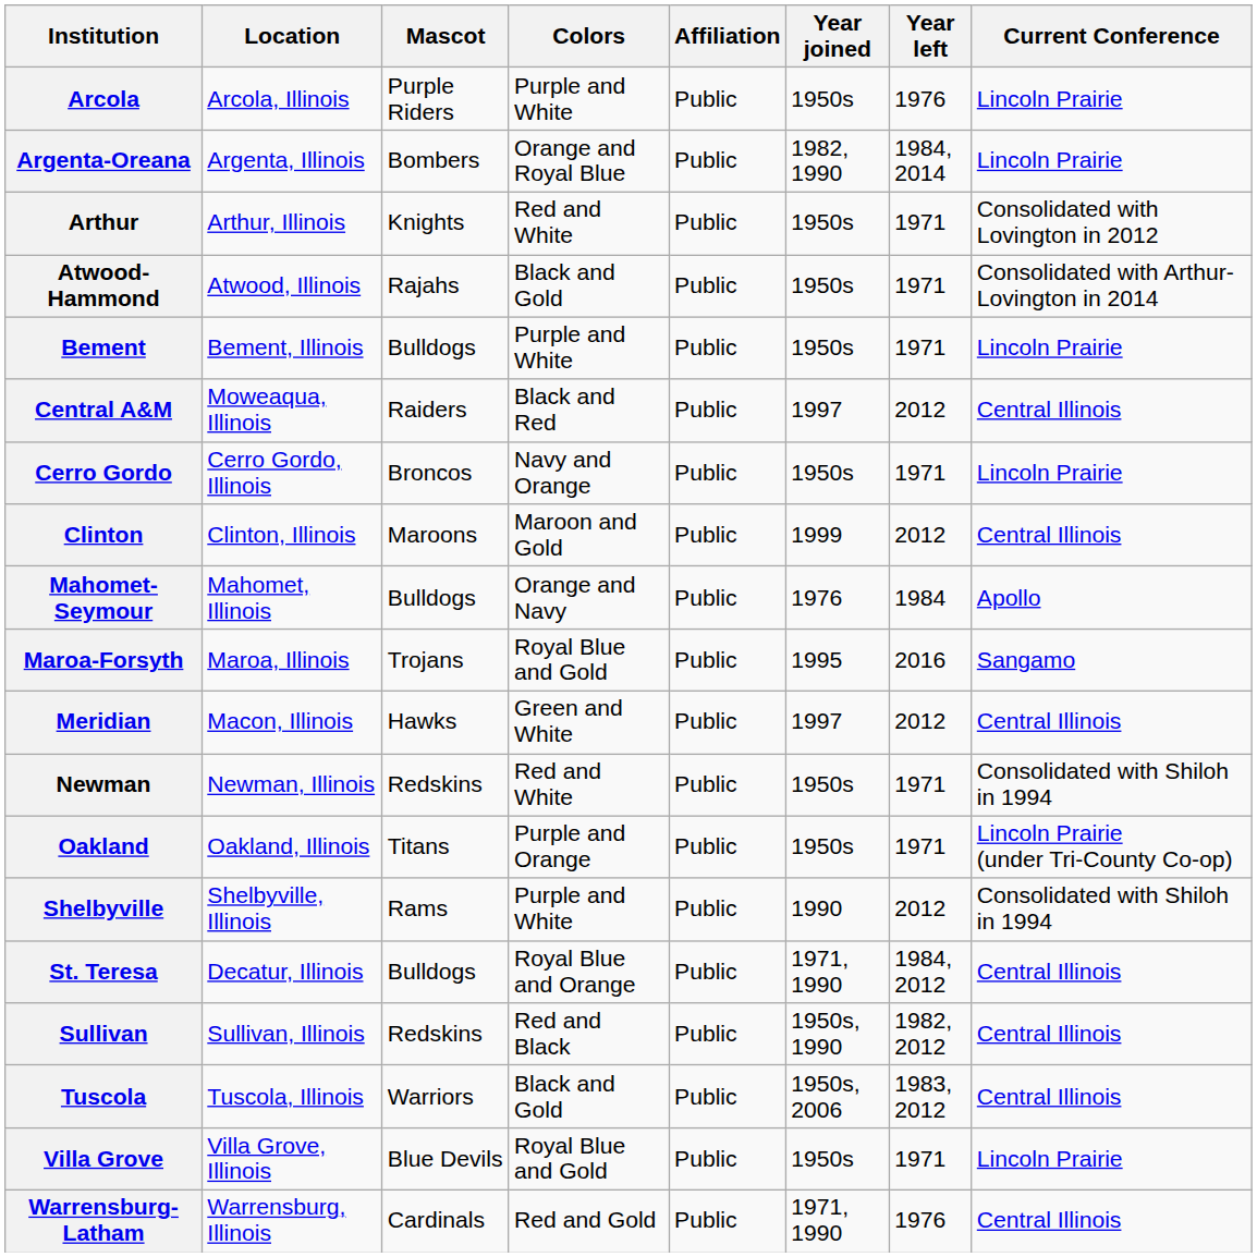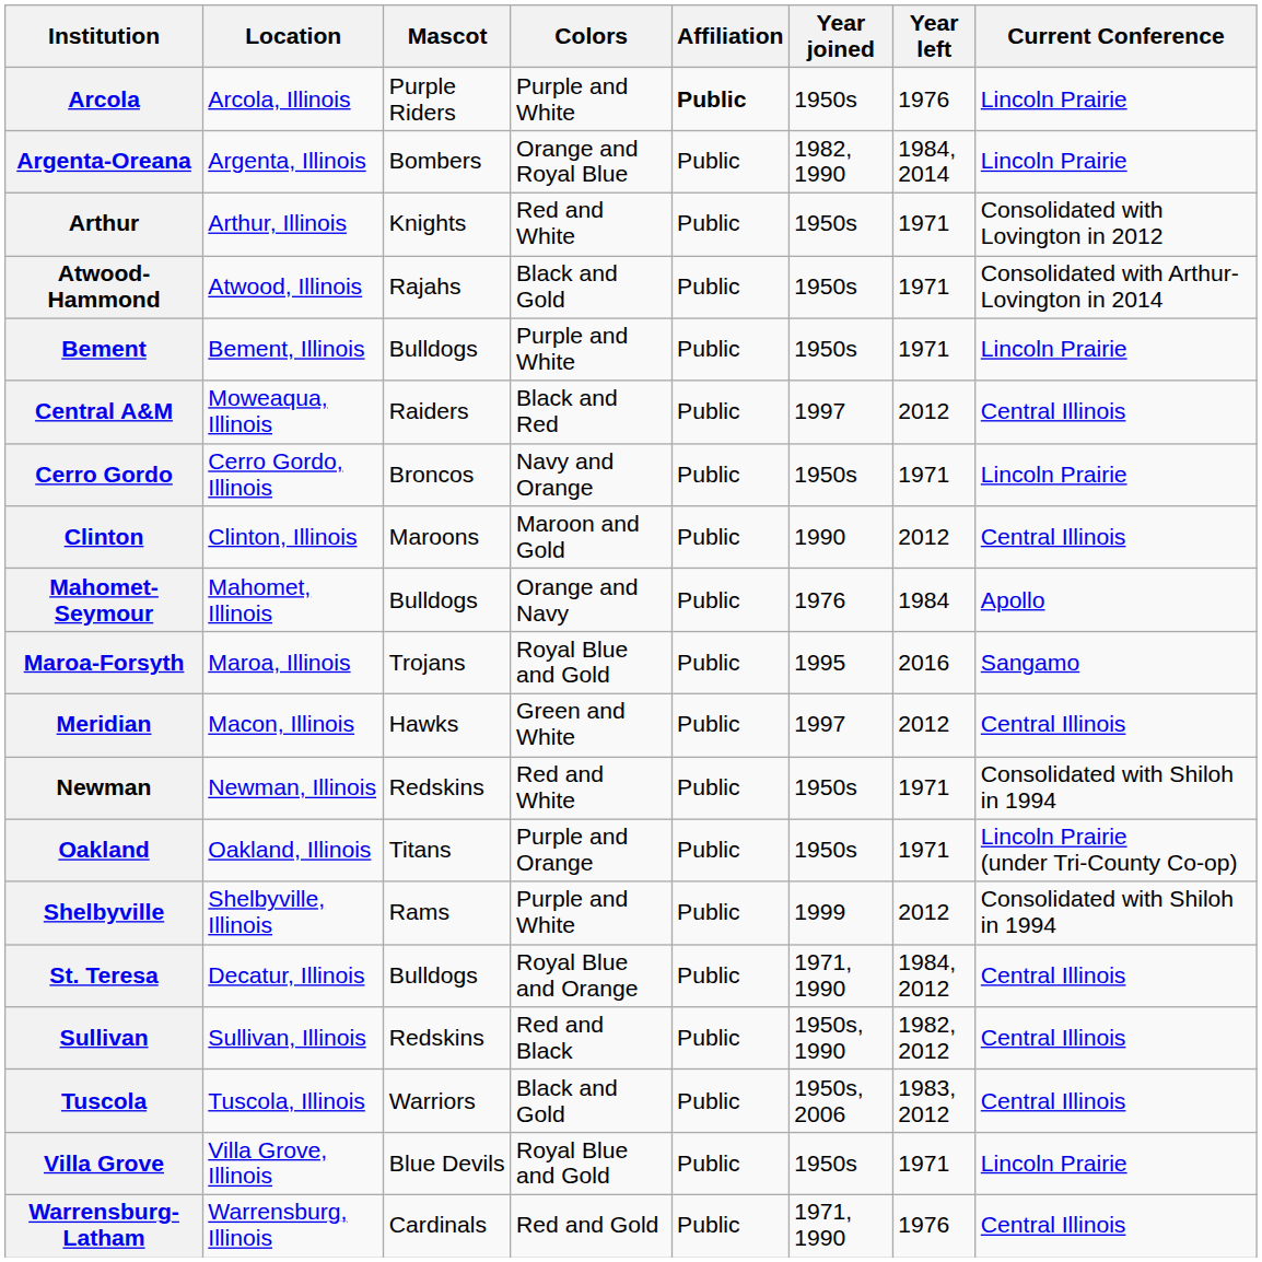Arcola | Affiliation: normal -> bold
Clinton | Year joined: 1999 -> 1990
Shelbyville | Year joined: 1990 -> 1999
